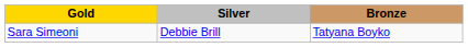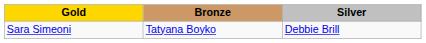columns swapped: Silver <-> Bronze
